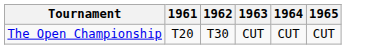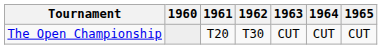+ column: 1960
